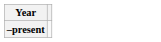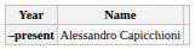+ column: Name | Alessandro Capicchioni
